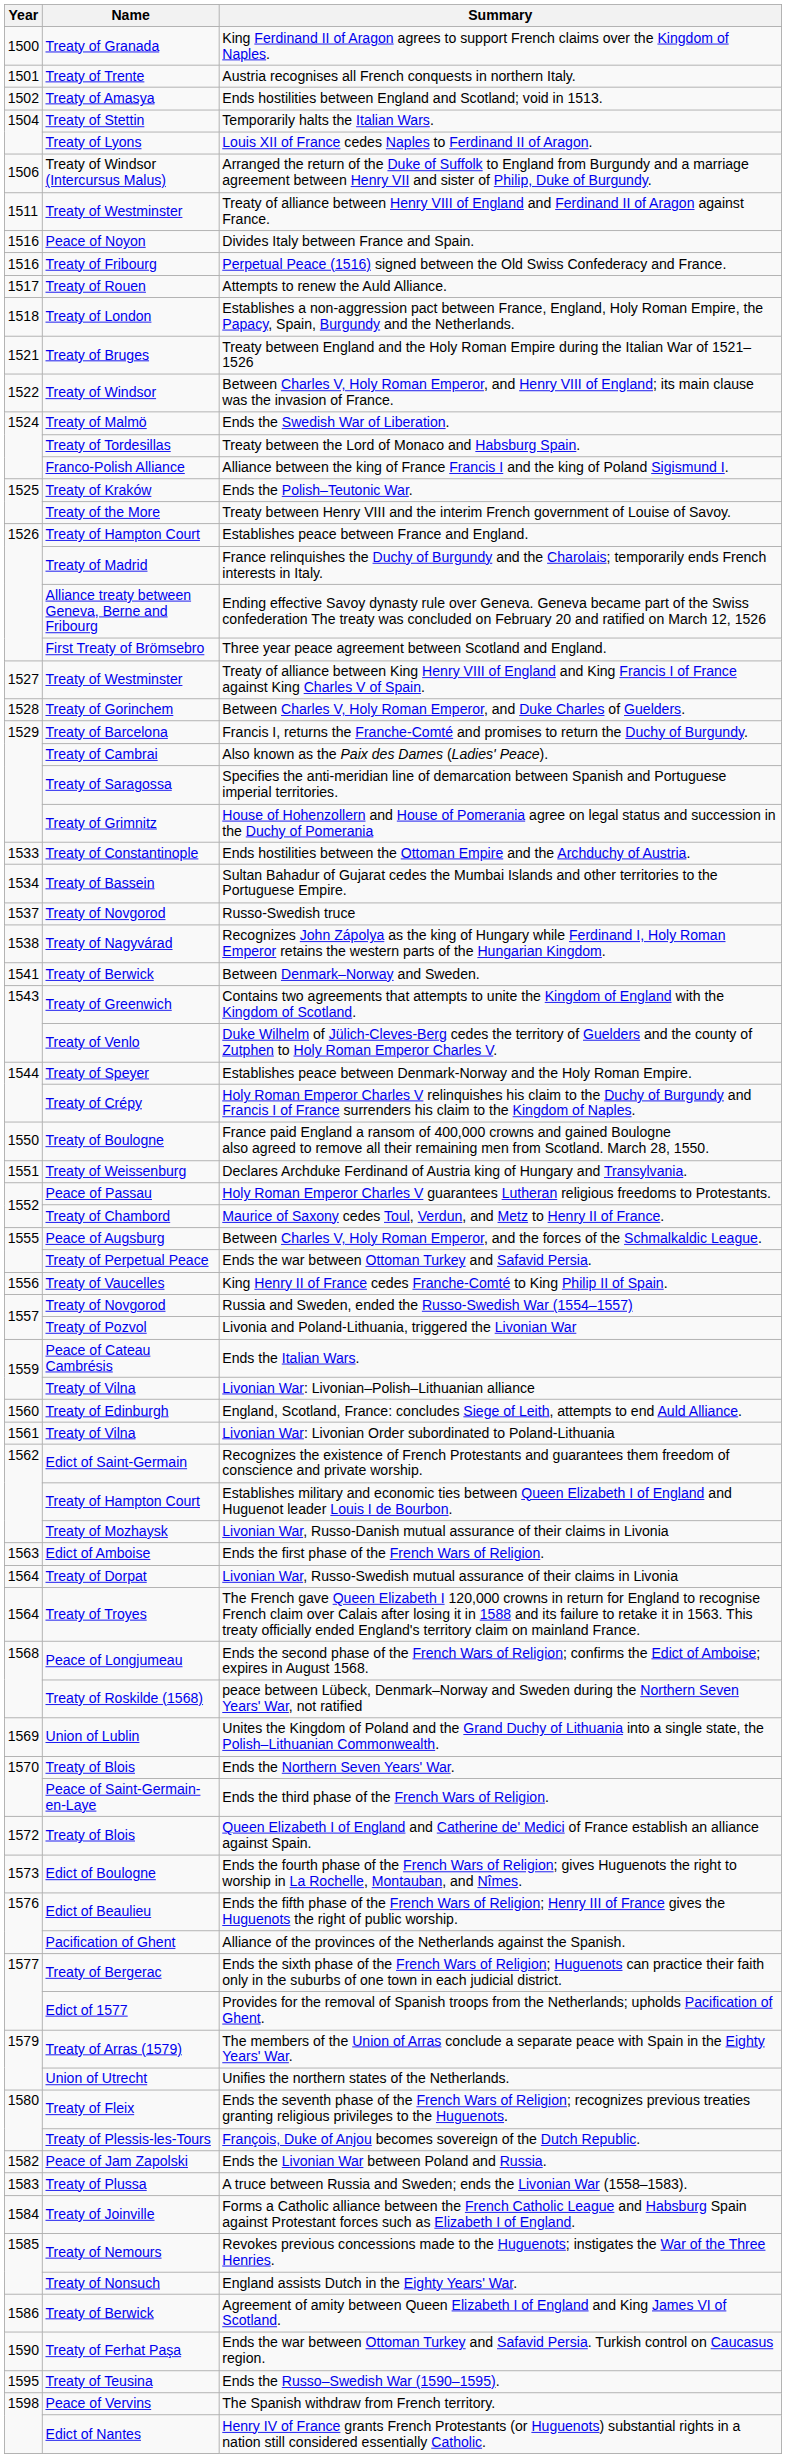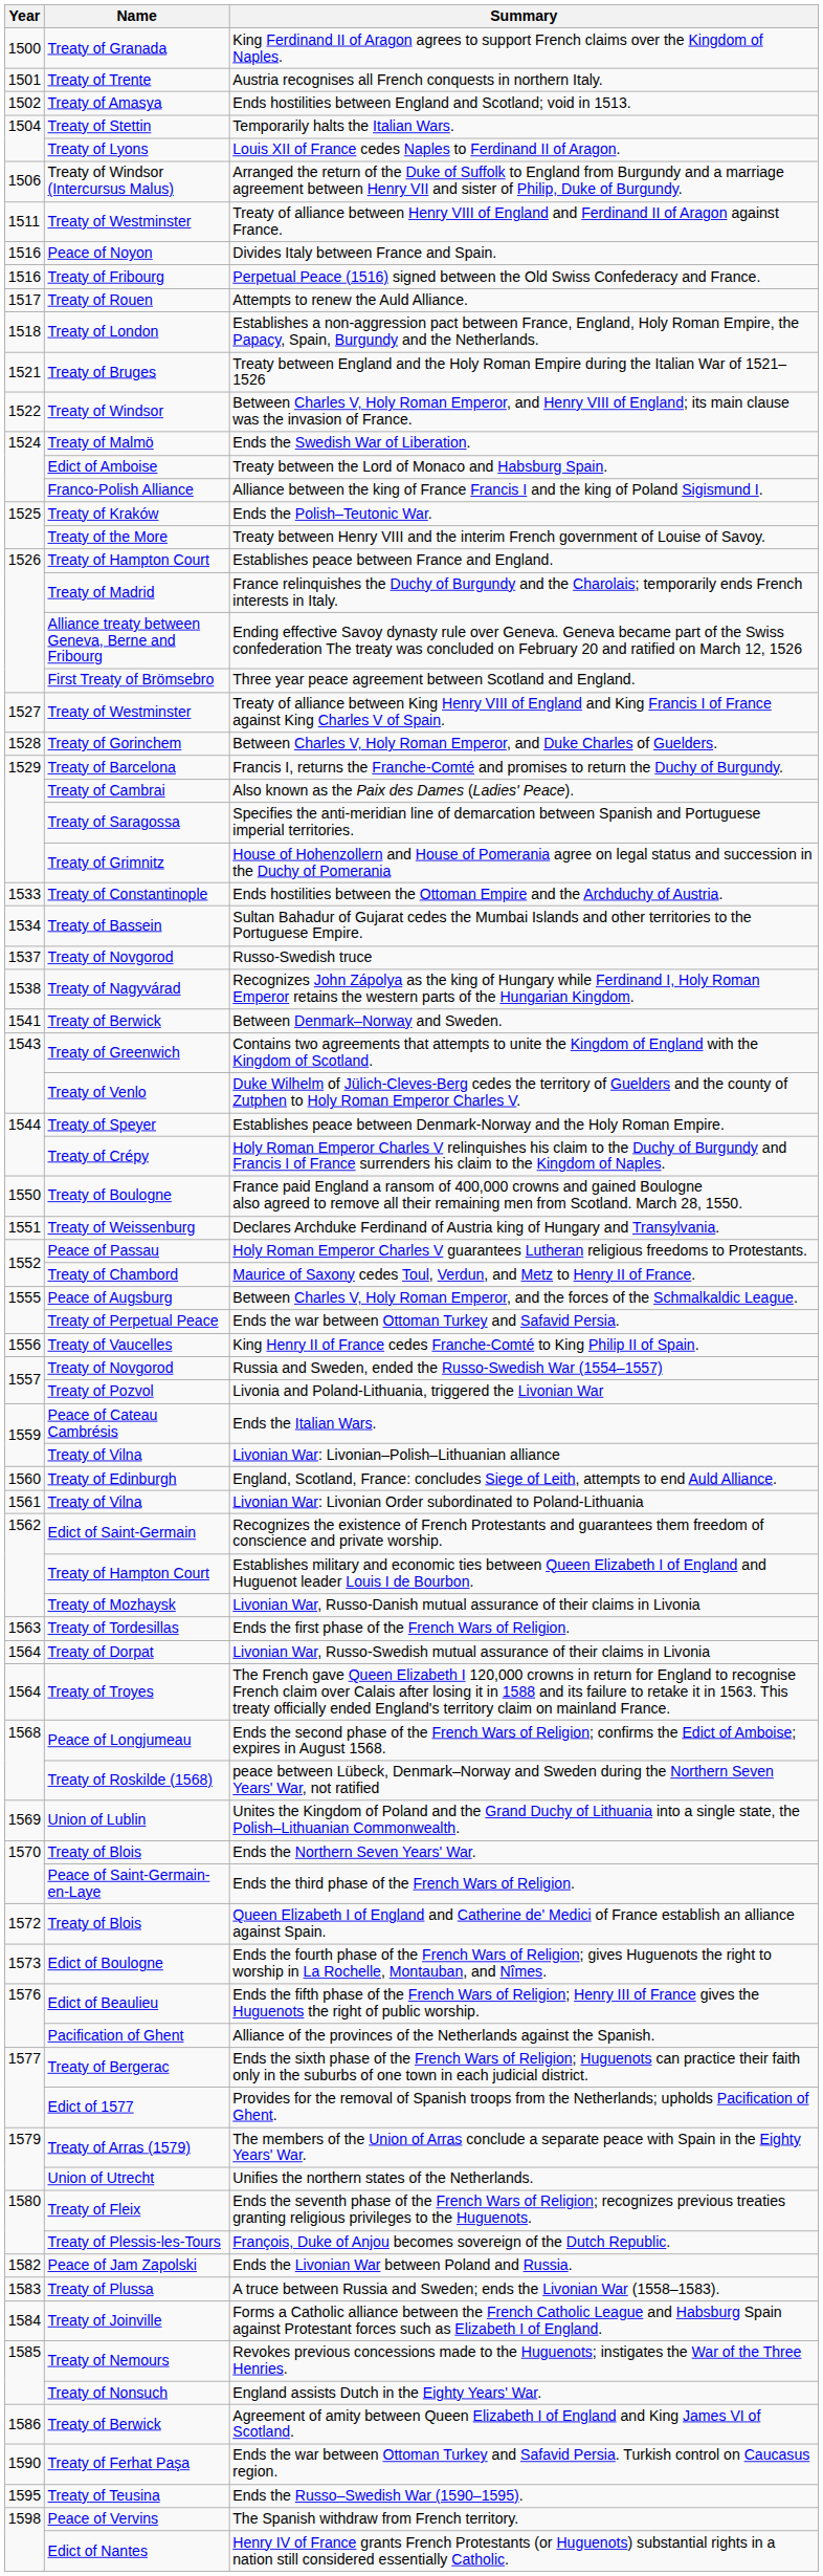Treaty between the Lord of Monaco and Habsburg Spain. | Name: Treaty of Tordesillas -> Edict of Amboise
Ends the first phase of the French Wars of Religion. | Name: Edict of Amboise -> Treaty of Tordesillas
